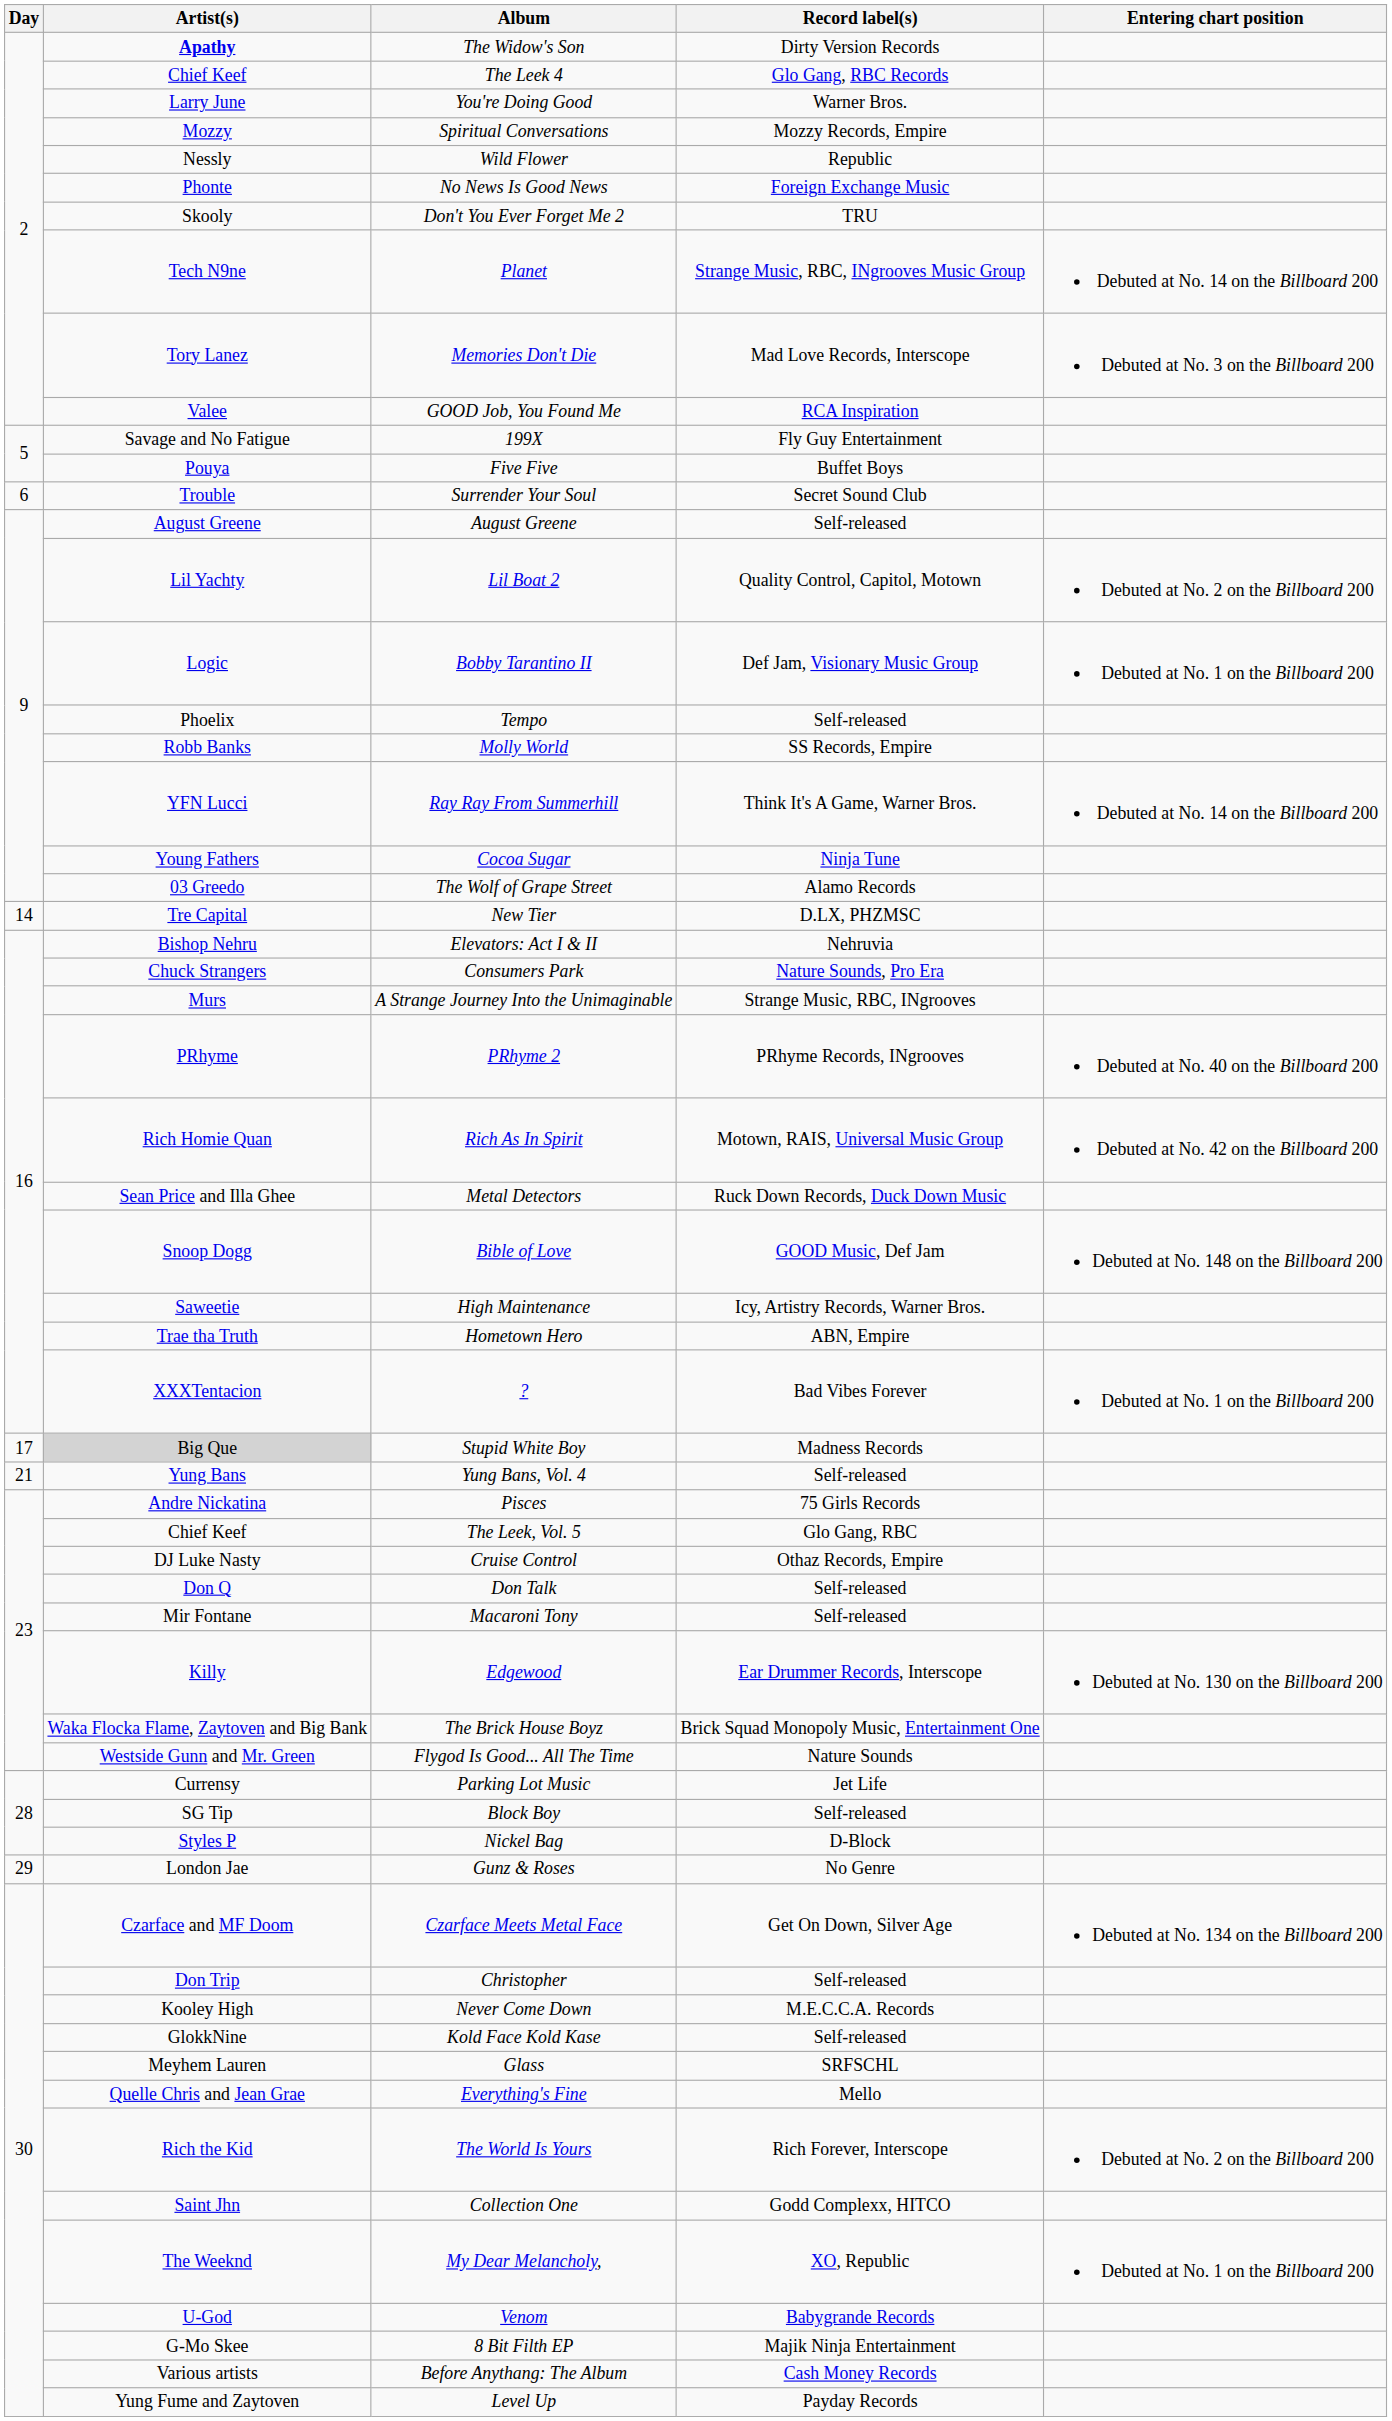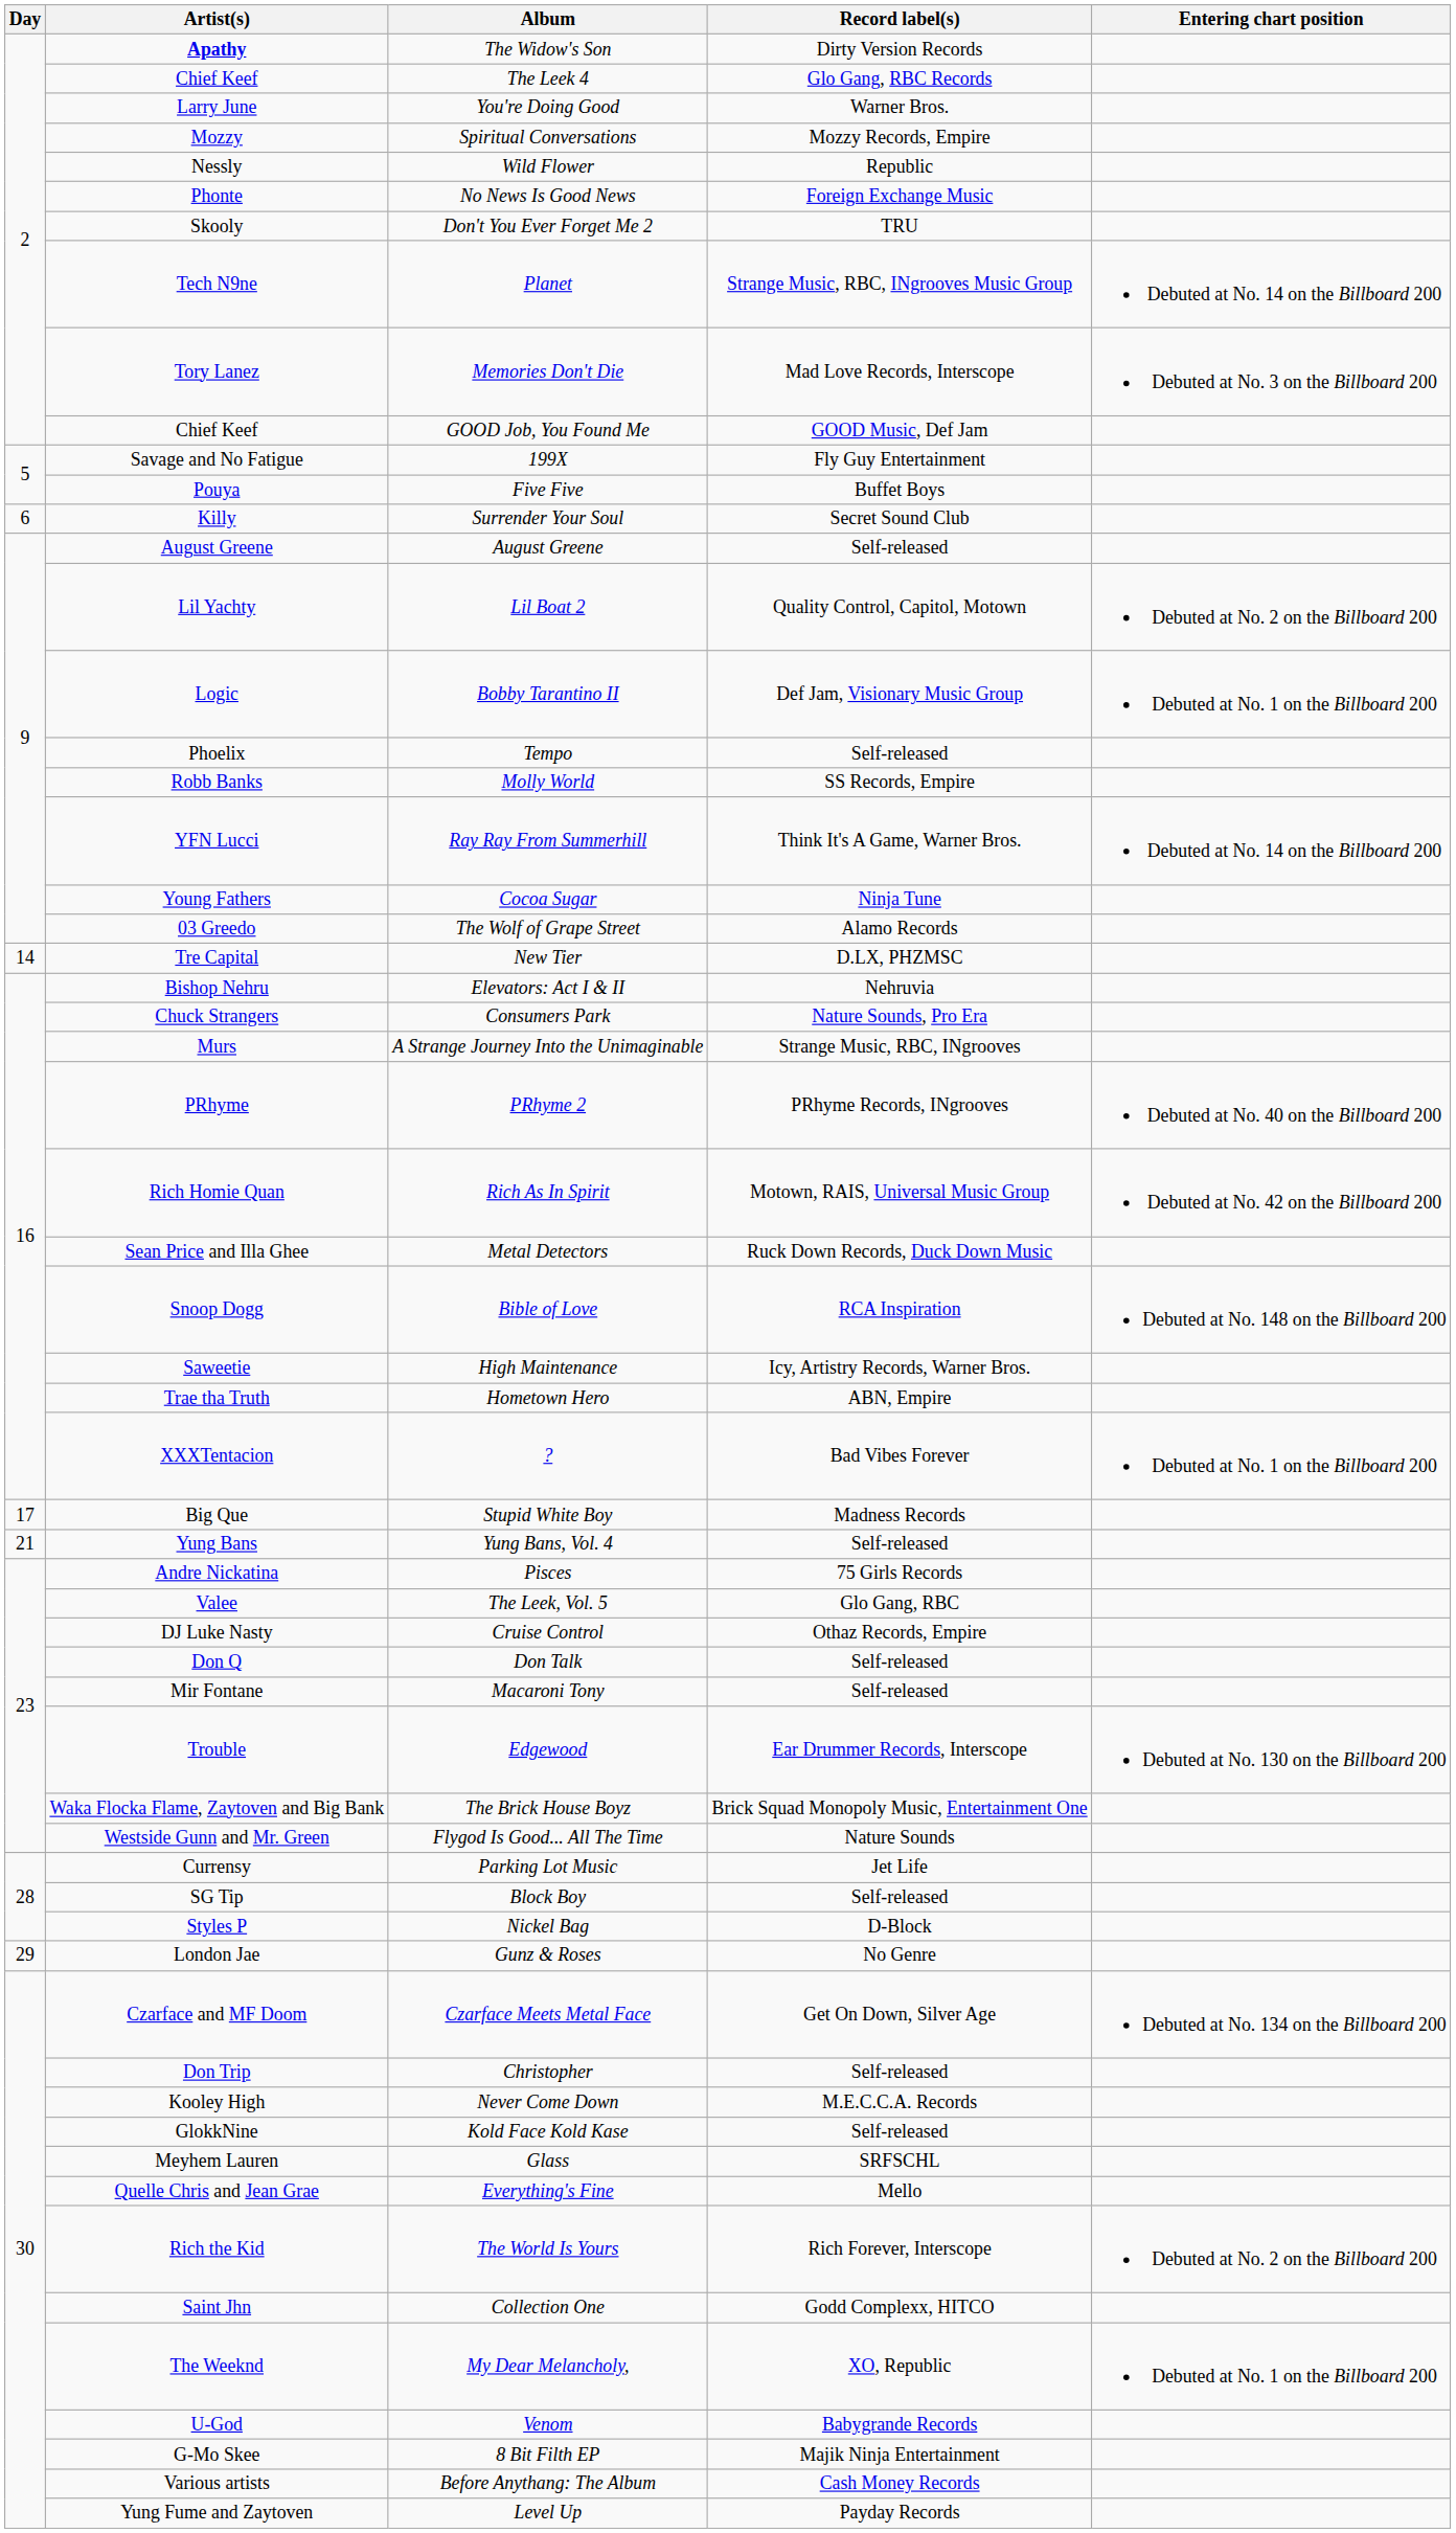GOOD Job, You Found Me | Artist(s): Valee -> Chief Keef
GOOD Job, You Found Me | Record label(s): RCA Inspiration -> GOOD Music, Def Jam
Surrender Your Soul | Artist(s): Trouble -> Killy
Bible of Love | Record label(s): GOOD Music, Def Jam -> RCA Inspiration
Stupid White Boy | Artist(s): lightgrey background -> no background
The Leek, Vol. 5 | Artist(s): Chief Keef -> Valee
Edgewood | Artist(s): Killy -> Trouble
